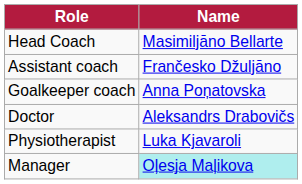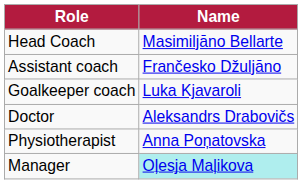Goalkeeper coach | Name: Anna Poņatovska -> Luka Kjavaroli
Physiotherapist | Name: Luka Kjavaroli -> Anna Poņatovska
